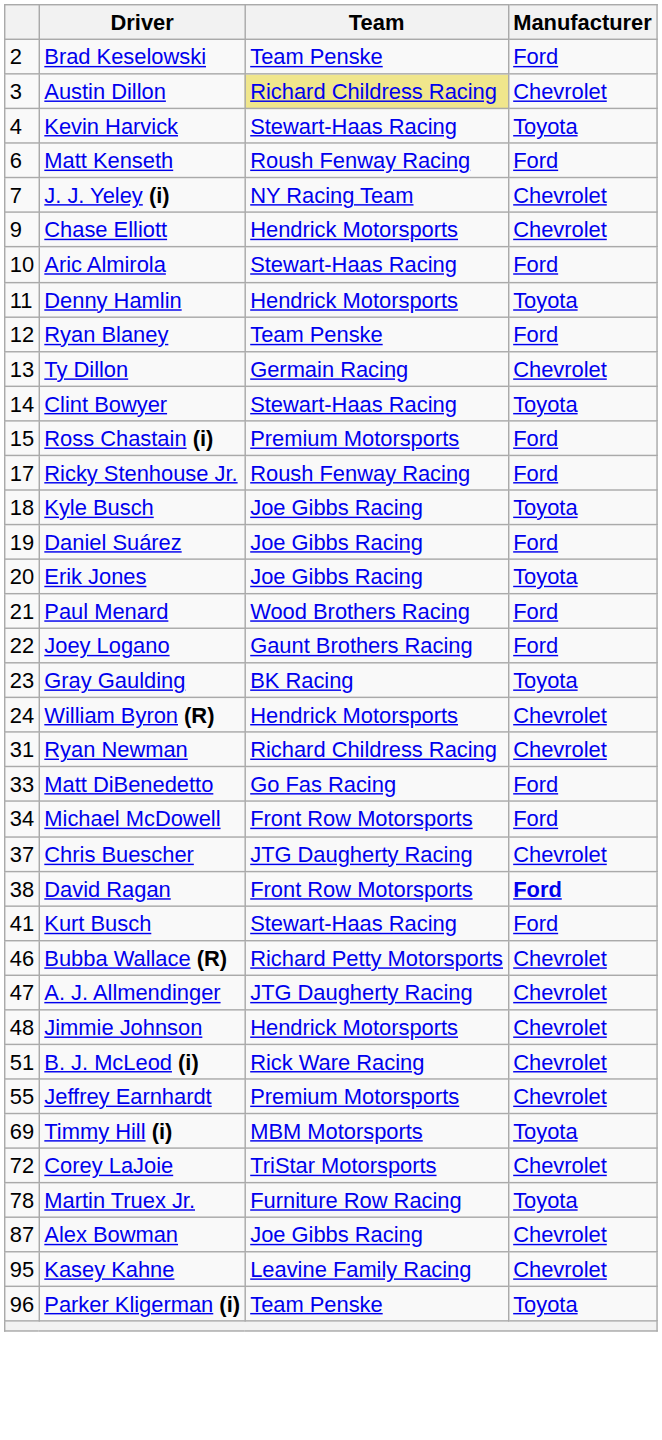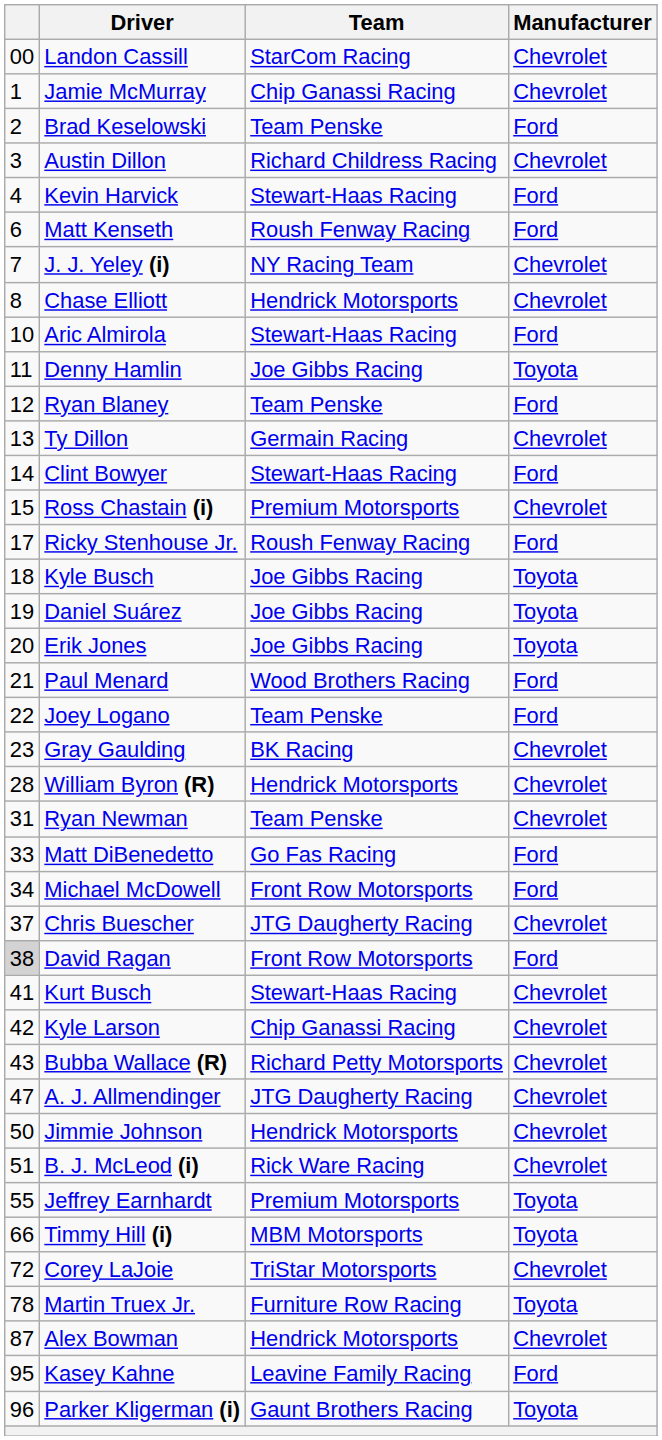+ row: 00 | Landon Cassill | StarCom Racing | Chevrolet
+ row: 1 | Jamie McMurray | Chip Ganassi Racing | Chevrolet
Austin Dillon | Team: khaki background -> no background
Kevin Harvick | Manufacturer: Toyota -> Ford
Chase Elliott | column 1: 9 -> 8
Denny Hamlin | Team: Hendrick Motorsports -> Joe Gibbs Racing
Clint Bowyer | Manufacturer: Toyota -> Ford
Ross Chastain (i) | Manufacturer: Ford -> Chevrolet
Daniel Suárez | Manufacturer: Ford -> Toyota
Joey Logano | Team: Gaunt Brothers Racing -> Team Penske
Gray Gaulding | Manufacturer: Toyota -> Chevrolet
William Byron (R) | column 1: 24 -> 28
Ryan Newman | Team: Richard Childress Racing -> Team Penske
David Ragan | column 1: no background -> lightgrey background
David Ragan | Manufacturer: bold -> normal
Kurt Busch | Manufacturer: Ford -> Chevrolet
+ row: 42 | Kyle Larson | Chip Ganassi Racing | Chevrolet
Bubba Wallace (R) | column 1: 46 -> 43
Jimmie Johnson | column 1: 48 -> 50
Jeffrey Earnhardt | Manufacturer: Chevrolet -> Toyota
Timmy Hill (i) | column 1: 69 -> 66
Alex Bowman | Team: Joe Gibbs Racing -> Hendrick Motorsports
Kasey Kahne | Manufacturer: Chevrolet -> Ford
Parker Kligerman (i) | Team: Team Penske -> Gaunt Brothers Racing
